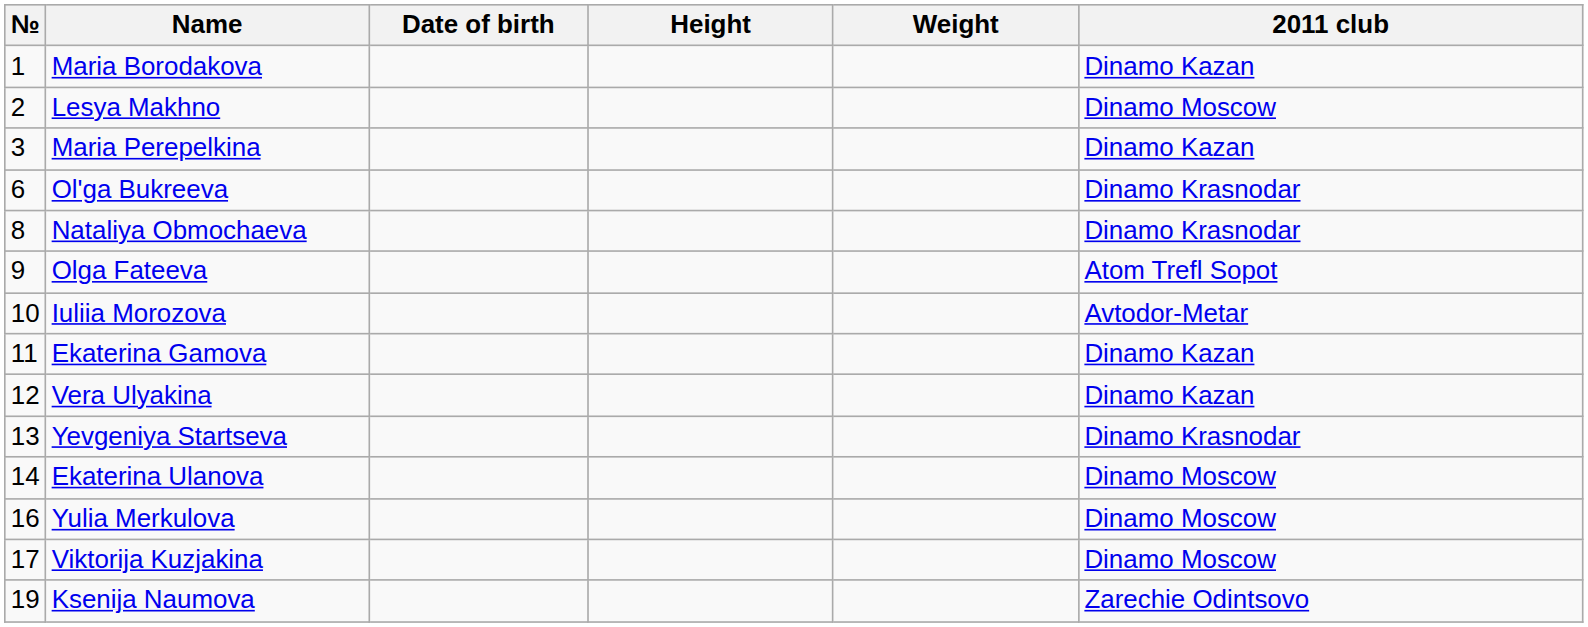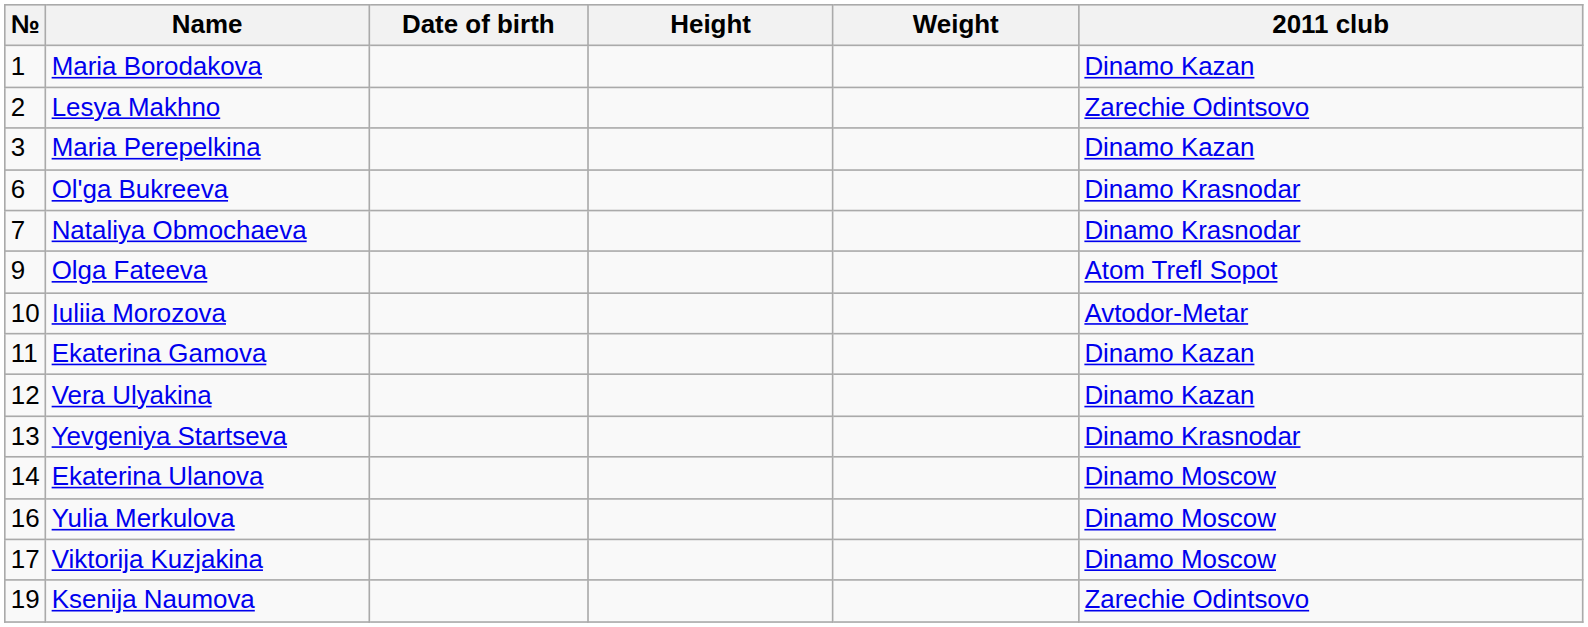Lesya Makhno | 2011 club: Dinamo Moscow -> Zarechie Odintsovo
Nataliya Obmochaeva | №: 8 -> 7
